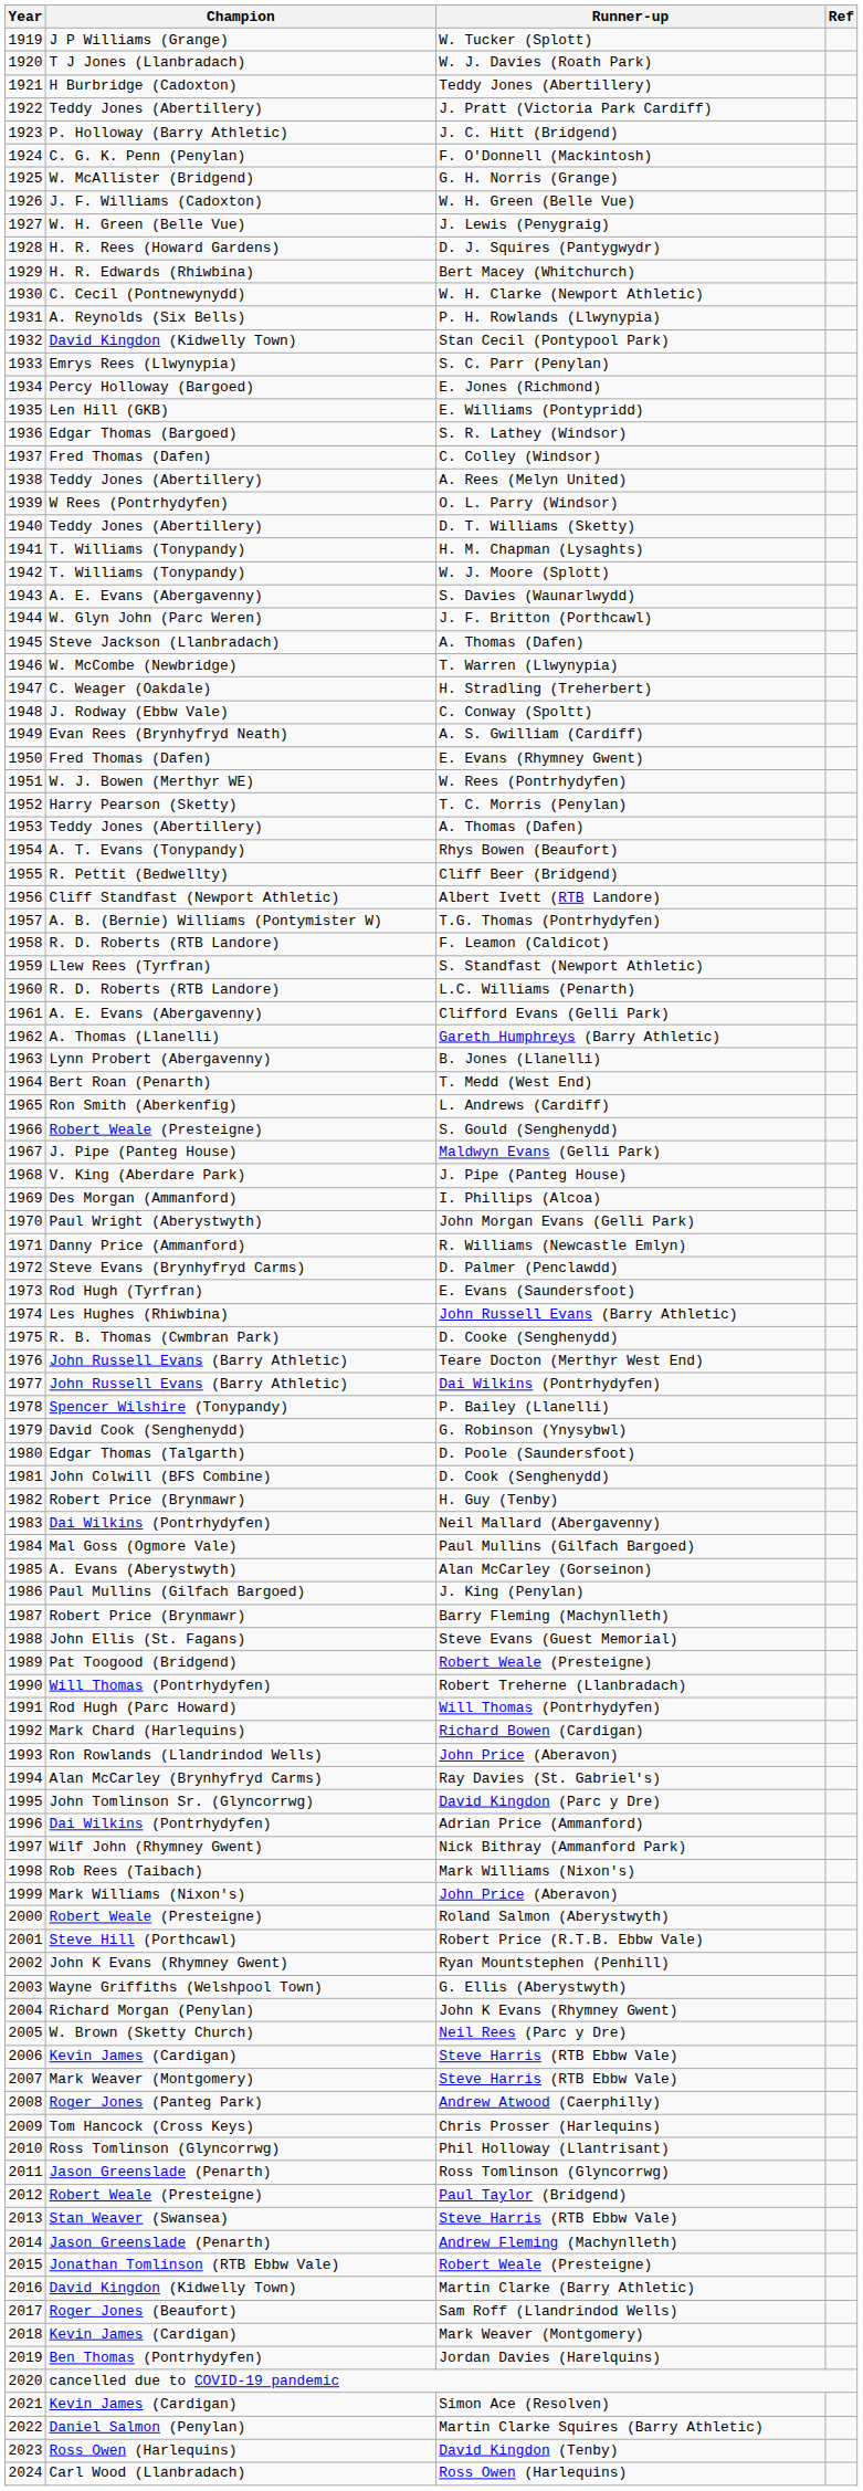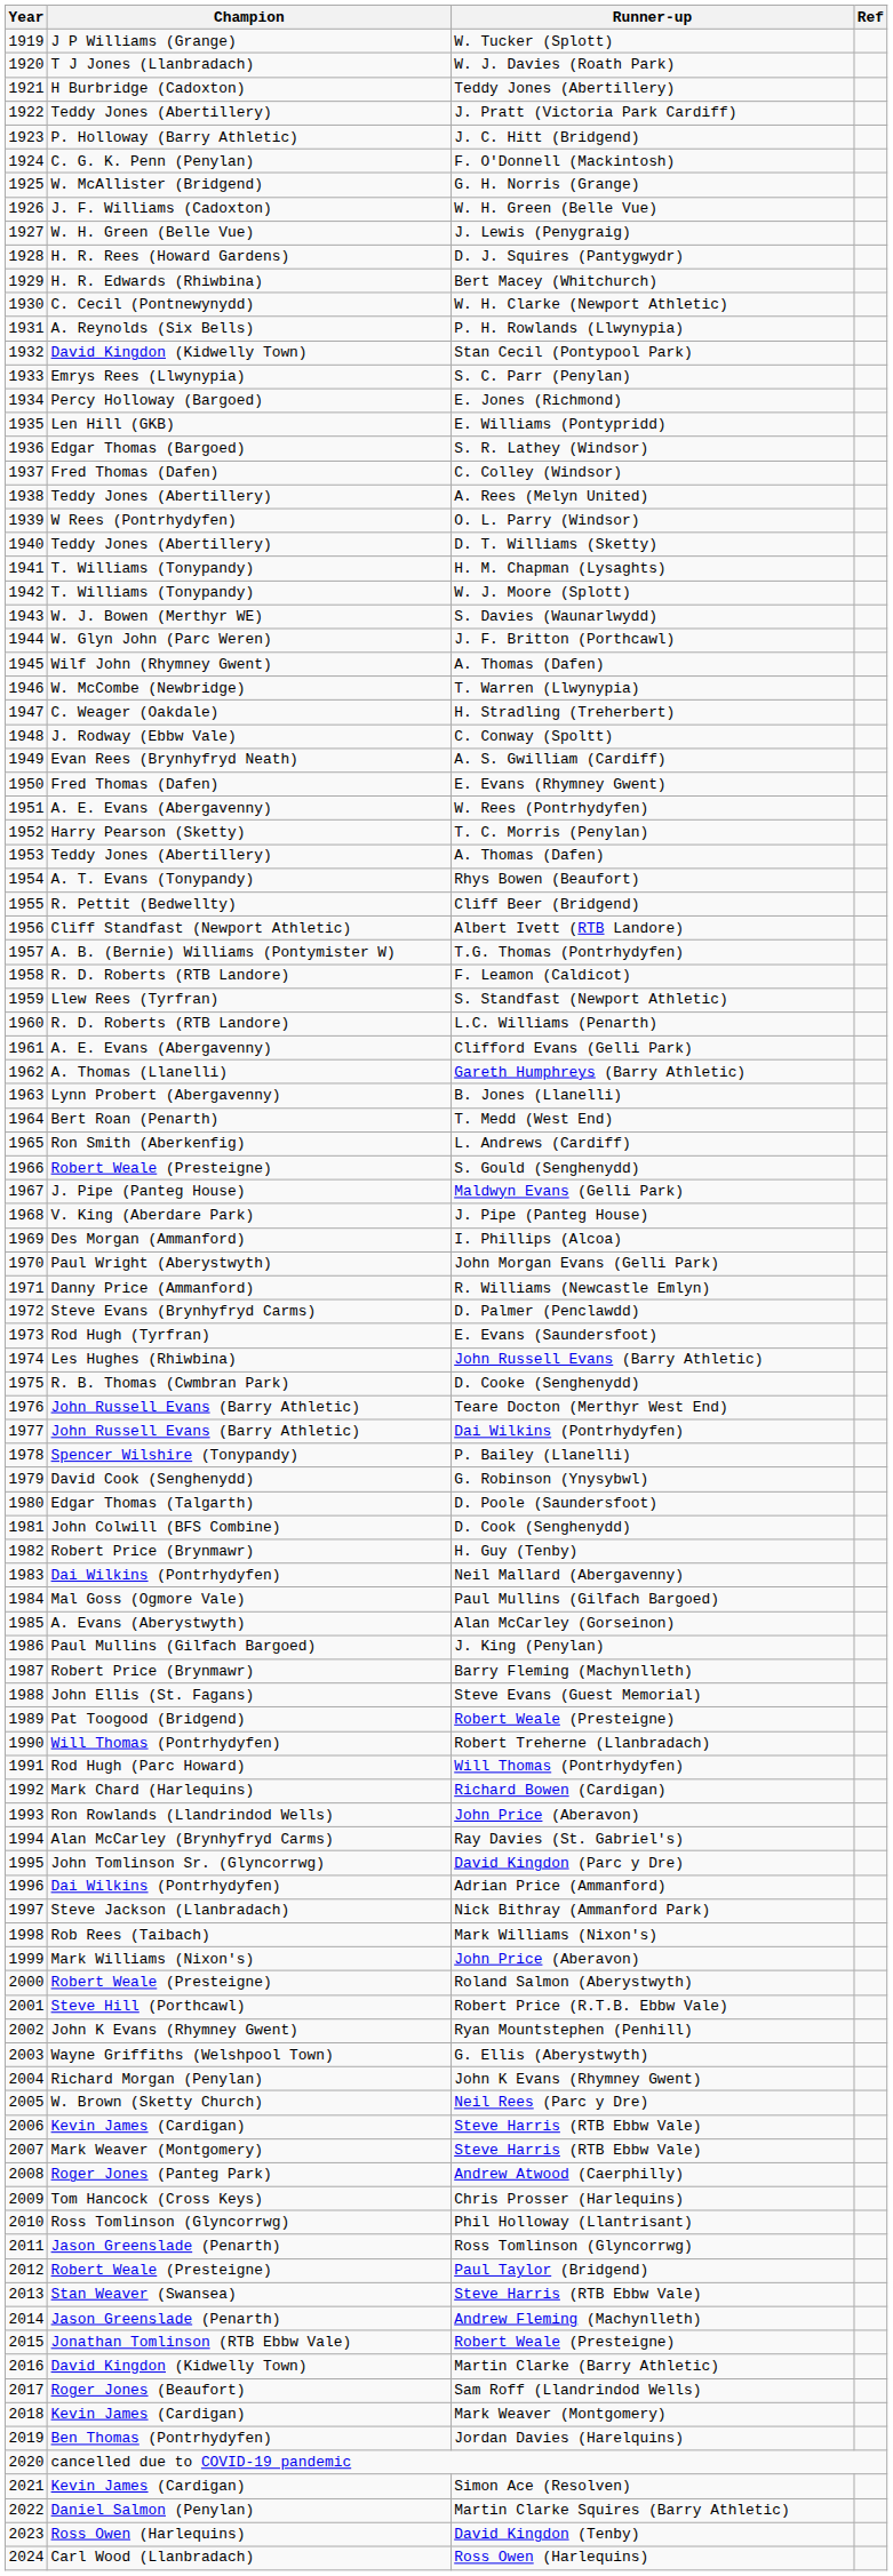S. Davies (Waunarlwydd) | Champion: A. E. Evans (Abergavenny) -> W. J. Bowen (Merthyr WE)
1945 / A. Thomas (Dafen) | Champion: Steve Jackson (Llanbradach) -> Wilf John (Rhymney Gwent)
W. Rees (Pontrhydyfen) | Champion: W. J. Bowen (Merthyr WE) -> A. E. Evans (Abergavenny)
Nick Bithray (Ammanford Park) | Champion: Wilf John (Rhymney Gwent) -> Steve Jackson (Llanbradach)
